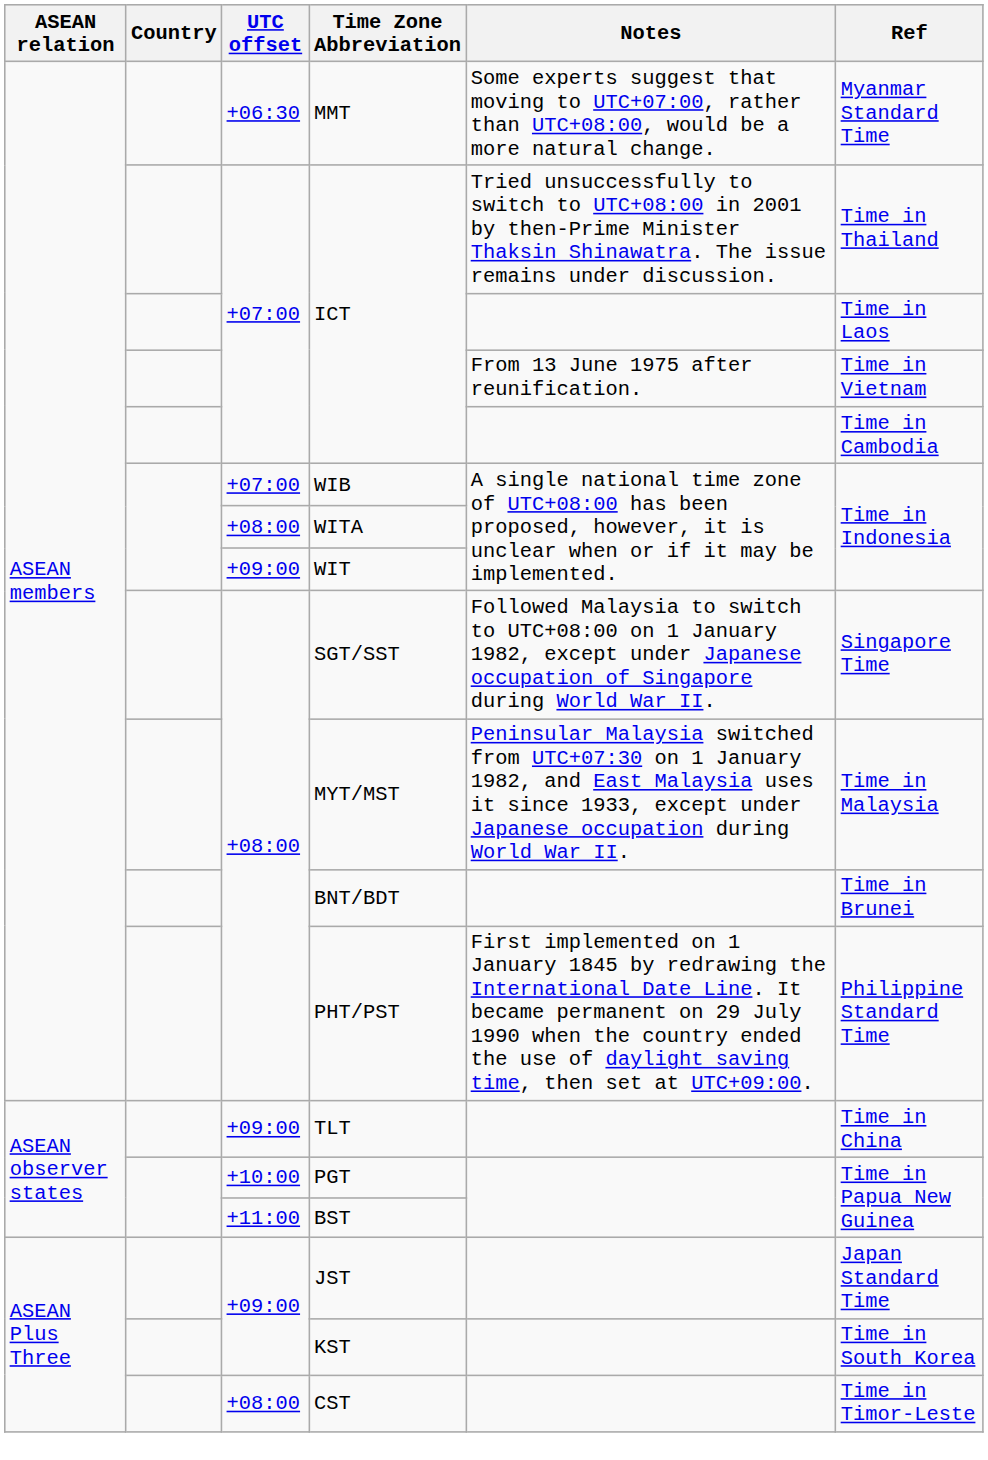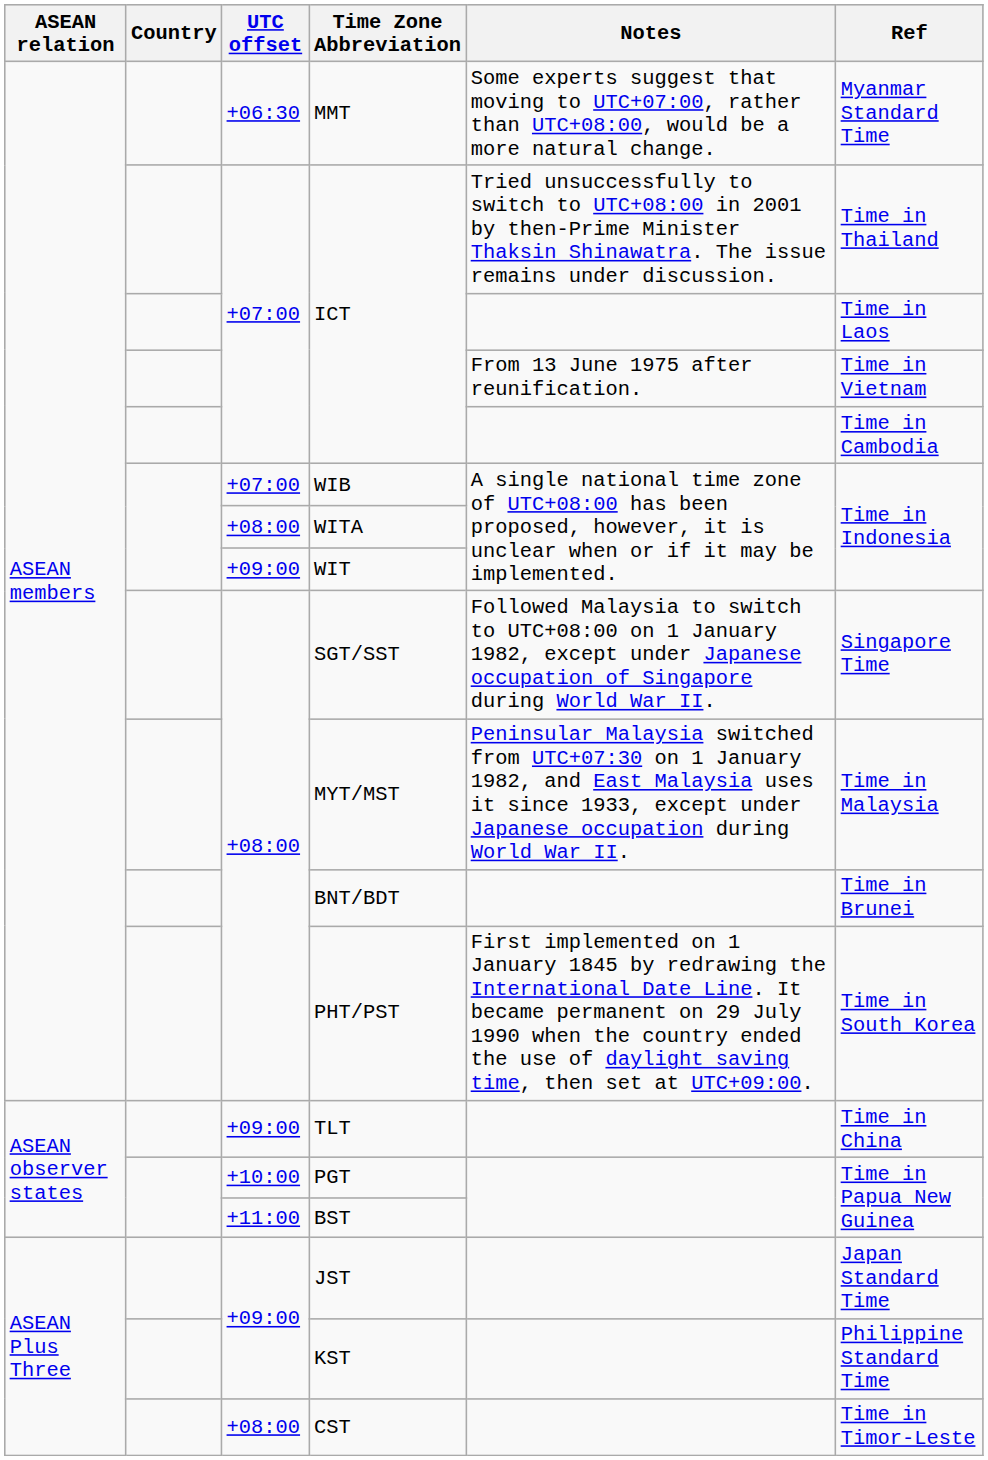PHT/PST | Ref: Philippine Standard Time -> Time in South Korea
KST | Ref: Time in South Korea -> Philippine Standard Time
